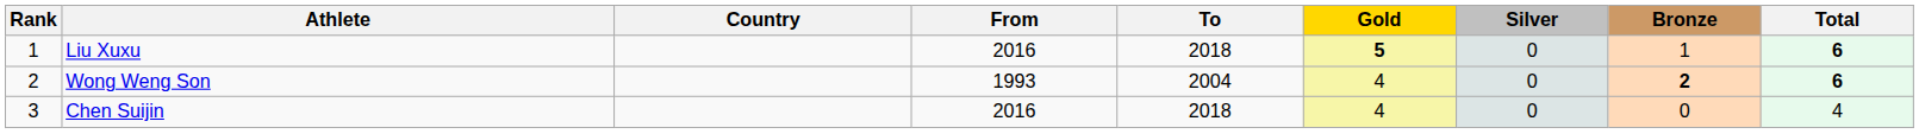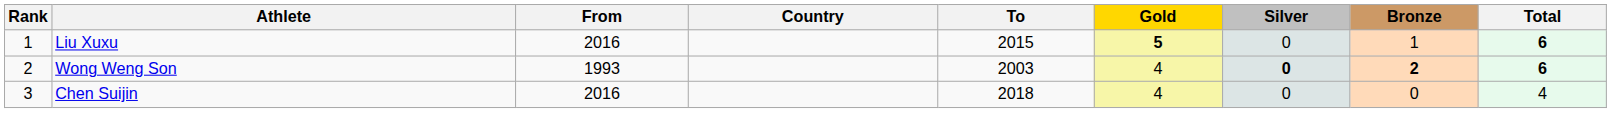columns swapped: Country <-> From
Liu Xuxu | To: 2018 -> 2015
Wong Weng Son | To: 2004 -> 2003
Wong Weng Son | Silver: normal -> bold
